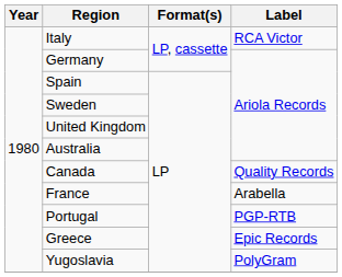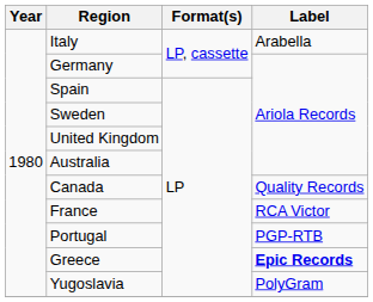Italy | Label: RCA Victor -> Arabella
France | Label: Arabella -> RCA Victor
Greece | Label: normal -> bold
